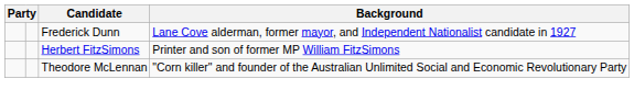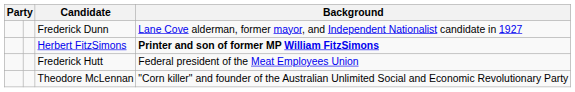Herbert FitzSimons | Background: normal -> bold
+ row: Frederick Hutt | Federal president of the Meat Employees Union
